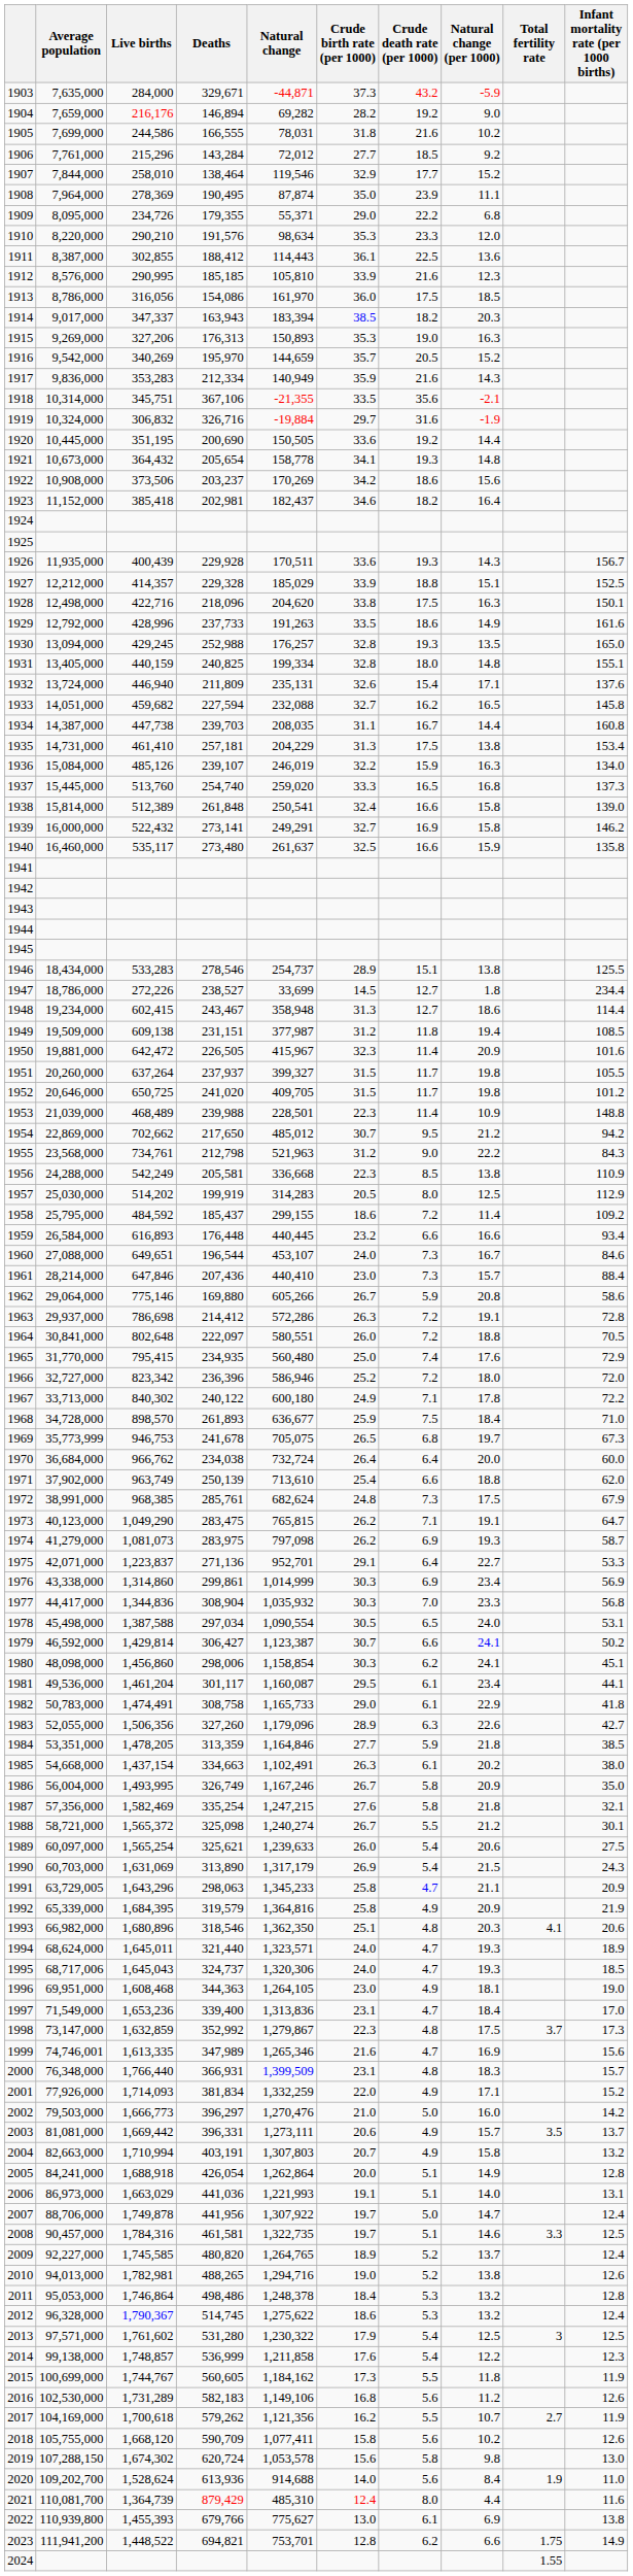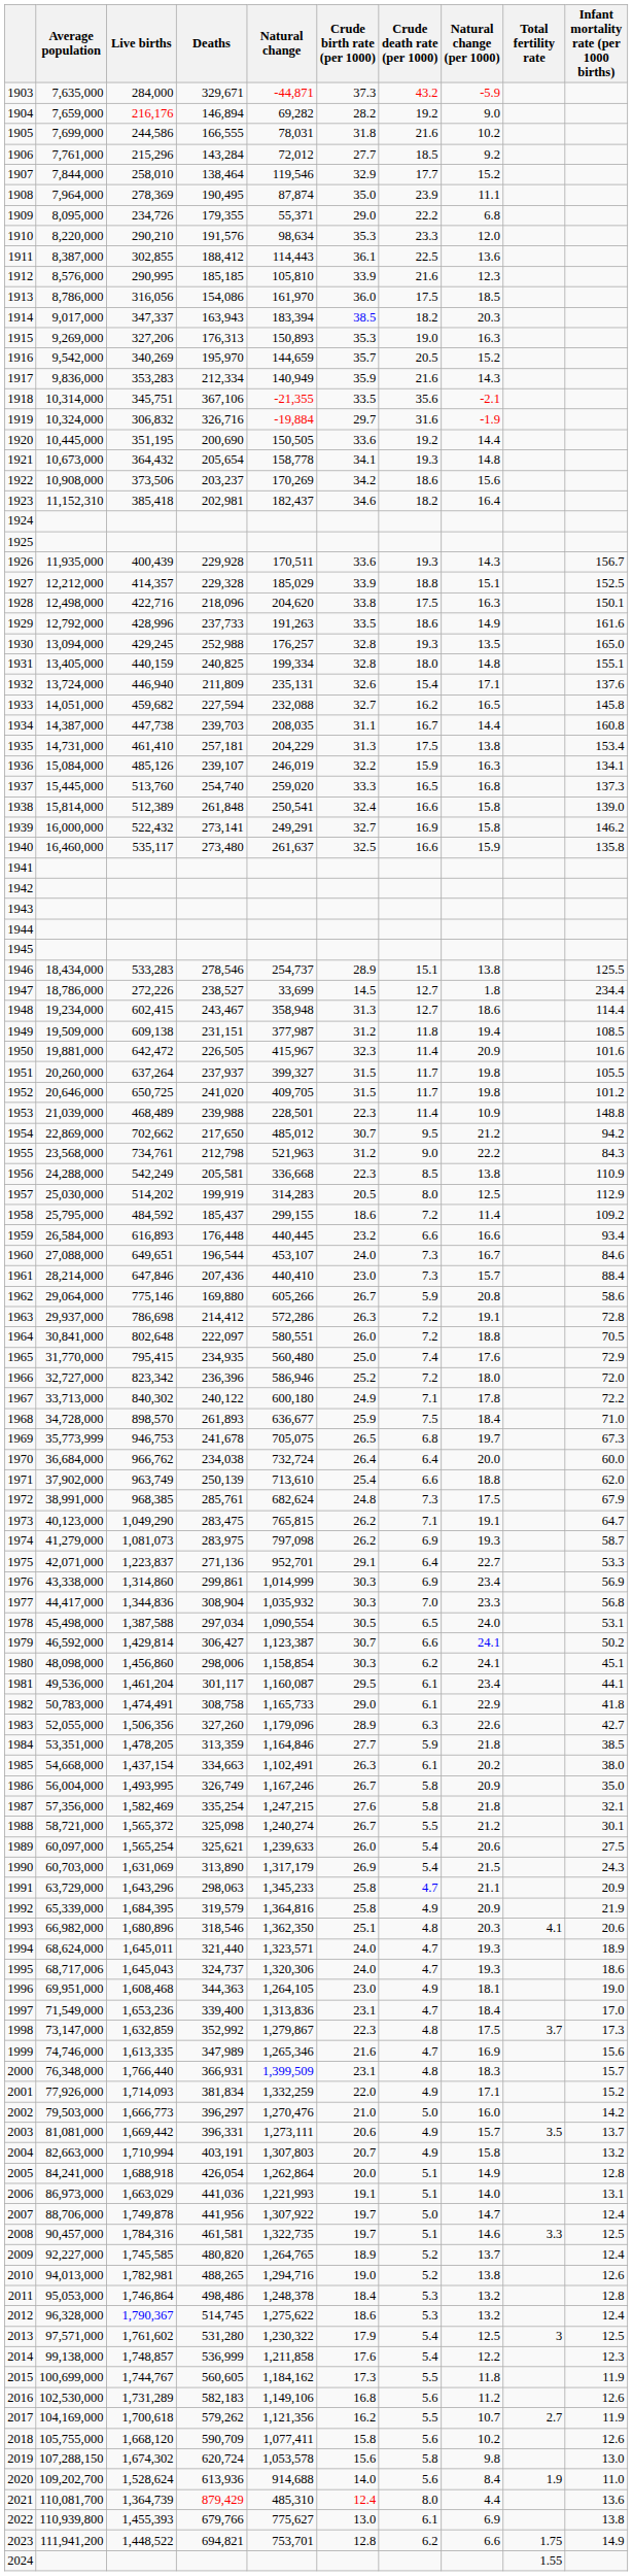1923 | Average population: 11,152,000 -> 11,152,310
1936 | Infant mortality rate (per 1000 births): 134.0 -> 134.1
1991 | Average population: 63,729,005 -> 63,729,000
1995 | Infant mortality rate (per 1000 births): 18.5 -> 18.6
1999 | Average population: 74,746,001 -> 74,746,000
2021 | Infant mortality rate (per 1000 births): 11.6 -> 13.6
